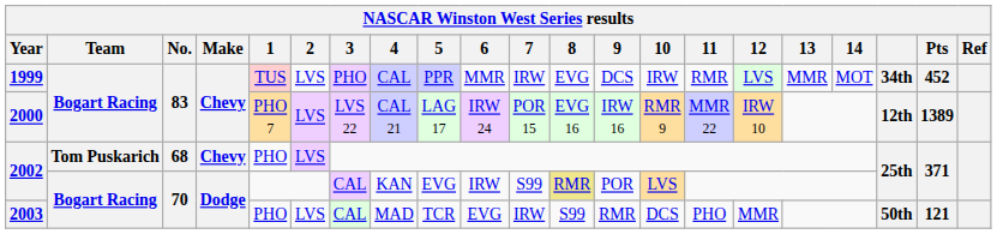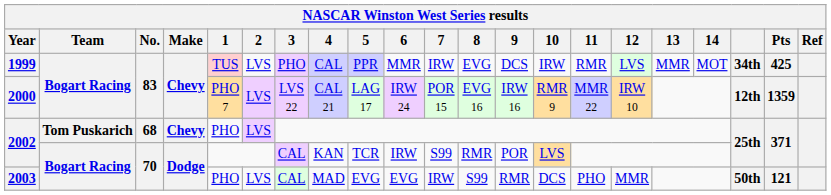1999 | Pts: 452 -> 425
2000 | Pts: 1389 -> 1359
2002 / 70 | 5: EVG -> TCR
2002 / 70 | 8: khaki background -> no background
2003 | 5: TCR -> EVG
